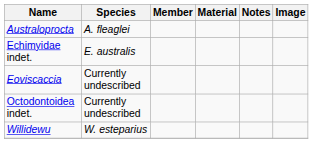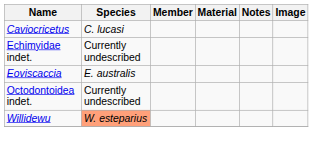- row: Australoprocta | A. fleaglei
+ row: Caviocricetus | C. lucasi
Echimyidae indet. | Species: E. australis -> Currently undescribed
Eoviscaccia | Species: Currently undescribed -> E. australis
Willidewu | Species: no background -> lightsalmon background
